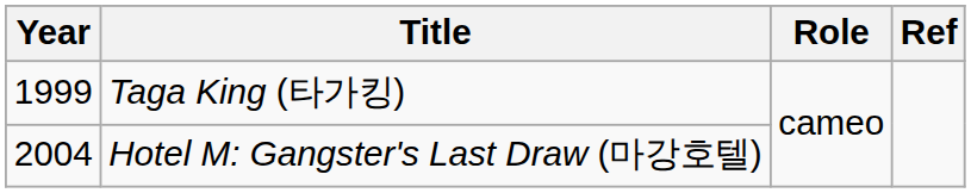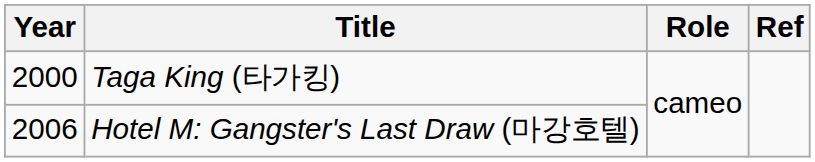Taga King (타가킹) | Year: 1999 -> 2000
Hotel M: Gangster's Last Draw (마강호텔) | Year: 2004 -> 2006
